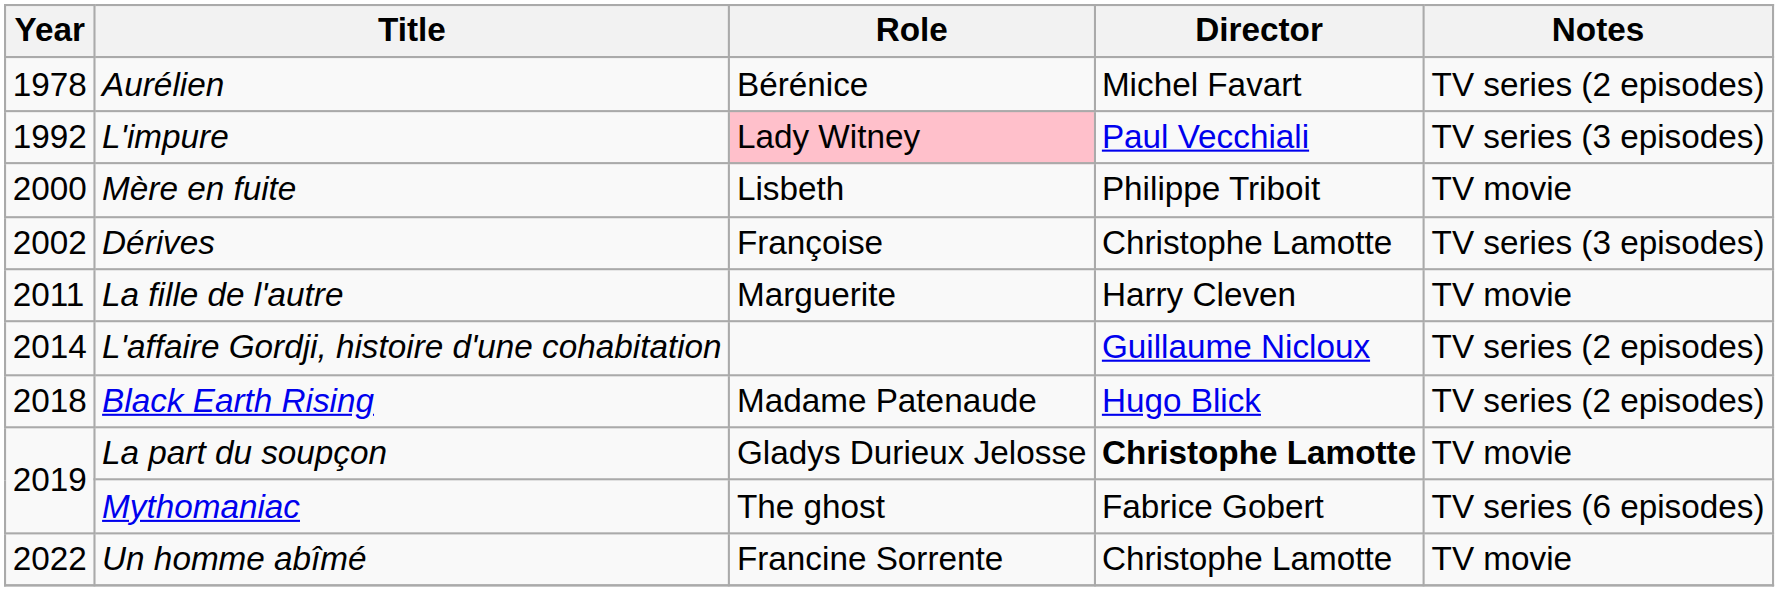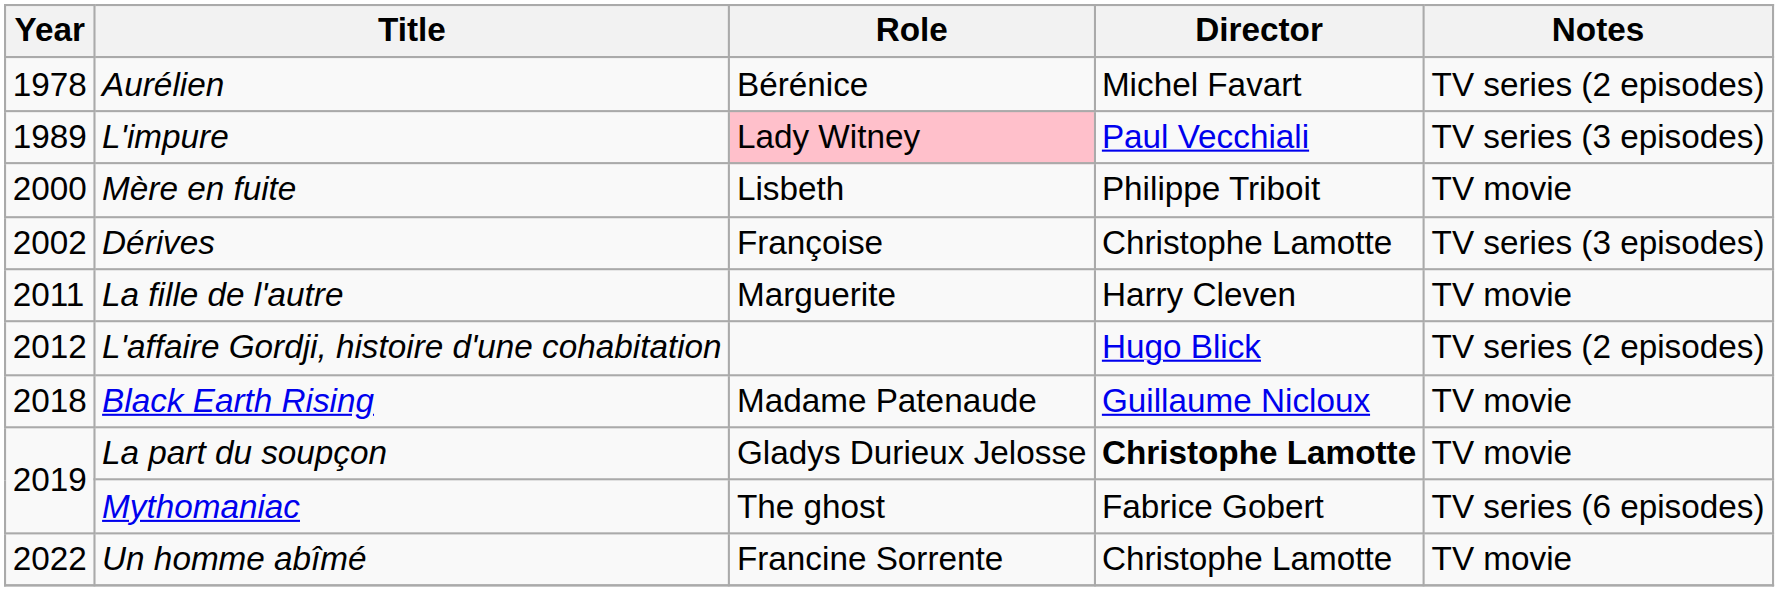L'impure | Year: 1992 -> 1989
L'affaire Gordji, histoire d'une cohabitation | Year: 2014 -> 2012
L'affaire Gordji, histoire d'une cohabitation | Director: Guillaume Nicloux -> Hugo Blick
Black Earth Rising | Director: Hugo Blick -> Guillaume Nicloux
Black Earth Rising | Notes: TV series (2 episodes) -> TV movie
